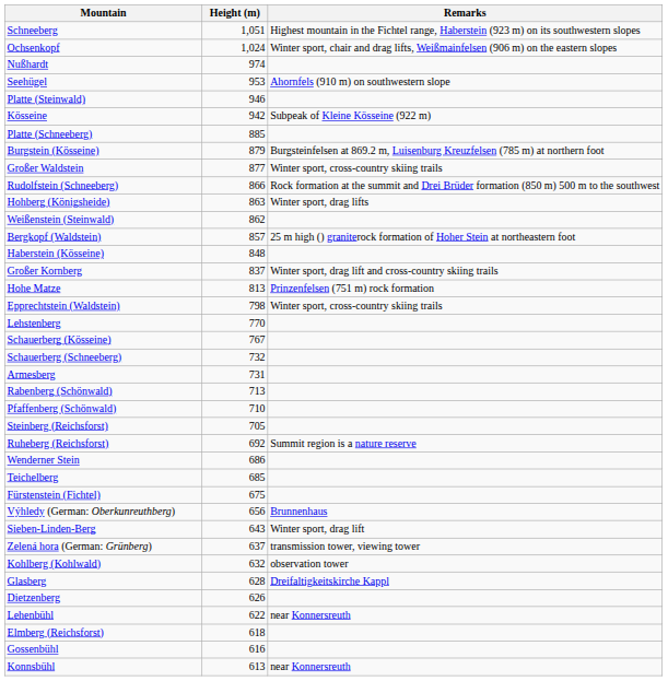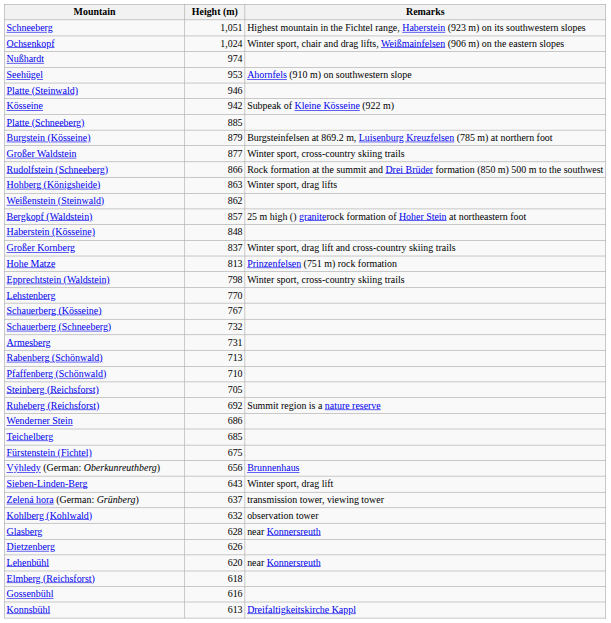Glasberg | Remarks: Dreifaltigkeitskirche Kappl -> near Konnersreuth
Lehenbühl | Height (m): 622 -> 620
Konnsbühl | Remarks: near Konnersreuth -> Dreifaltigkeitskirche Kappl
